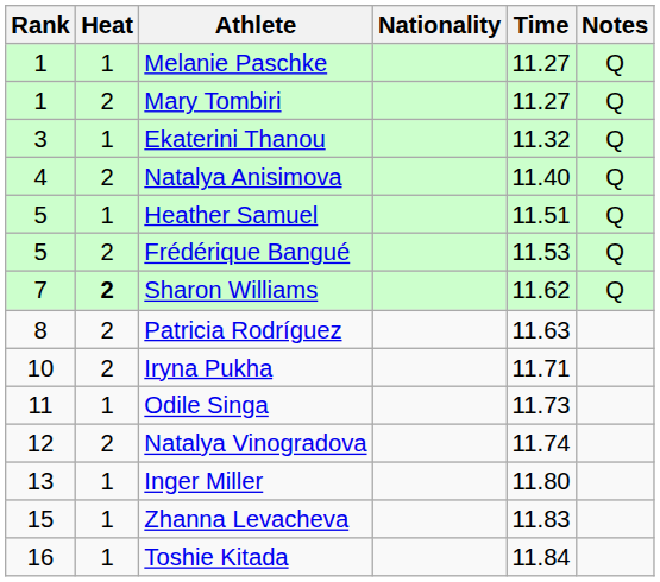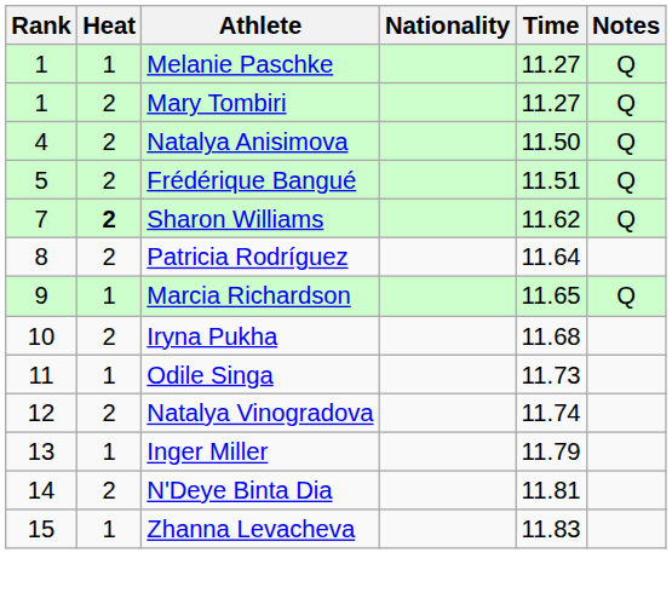- row: 3 | 1 | Ekaterini Thanou | 11.32 | Q
Natalya Anisimova | Time: 11.40 -> 11.50
- row: 5 | 1 | Heather Samuel | 11.51 | Q
Frédérique Bangué | Time: 11.53 -> 11.51
Patricia Rodríguez | Time: 11.63 -> 11.64
+ row: 9 | 1 | Marcia Richardson | 11.65 | Q
Iryna Pukha | Time: 11.71 -> 11.68
Inger Miller | Time: 11.80 -> 11.79
+ row: 14 | 2 | N'Deye Binta Dia | 11.81
- row: 16 | 1 | Toshie Kitada | 11.84
